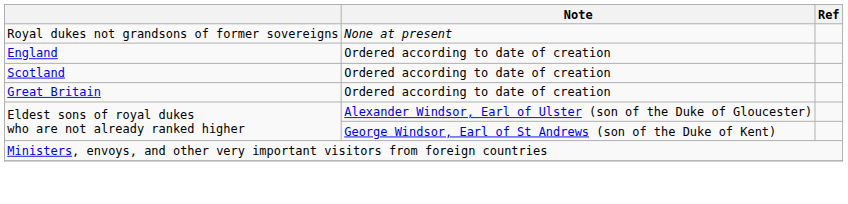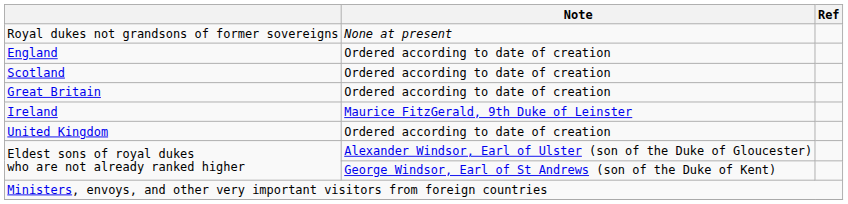+ row: Ireland | Maurice FitzGerald, 9th Duke of Leinster
+ row: United Kingdom | Ordered according to date of creation
